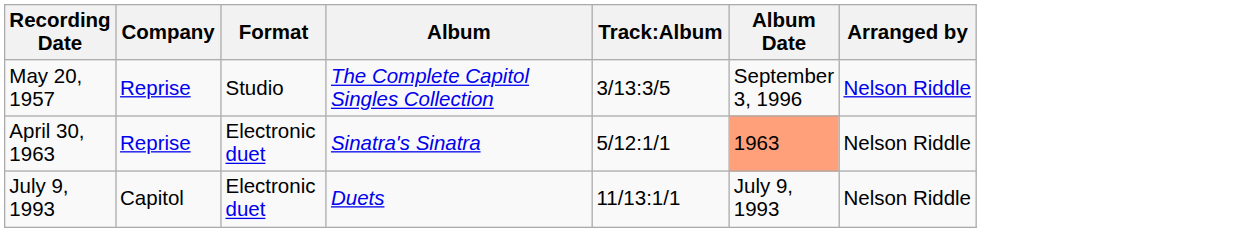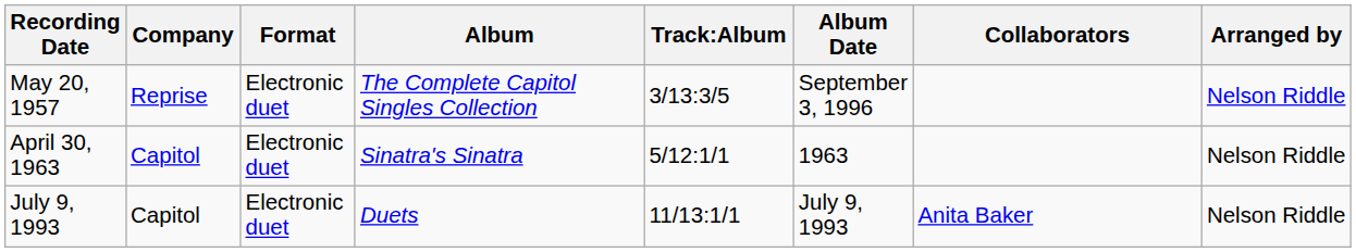+ column: Collaborators | Anita Baker
May 20, 1957 | Format: Studio -> Electronic duet
April 30, 1963 | Company: Reprise -> Capitol
April 30, 1963 | Album Date: lightsalmon background -> no background
